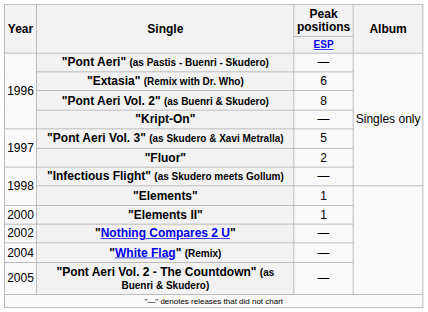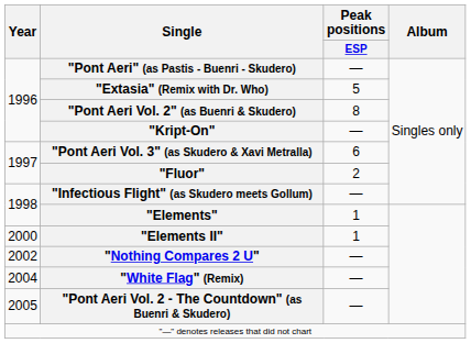"Extasia" (Remix with Dr. Who) | Peak positions / ESP: 6 -> 5
"Pont Aeri Vol. 3" (as Skudero & Xavi Metralla) | Peak positions / ESP: 5 -> 6
